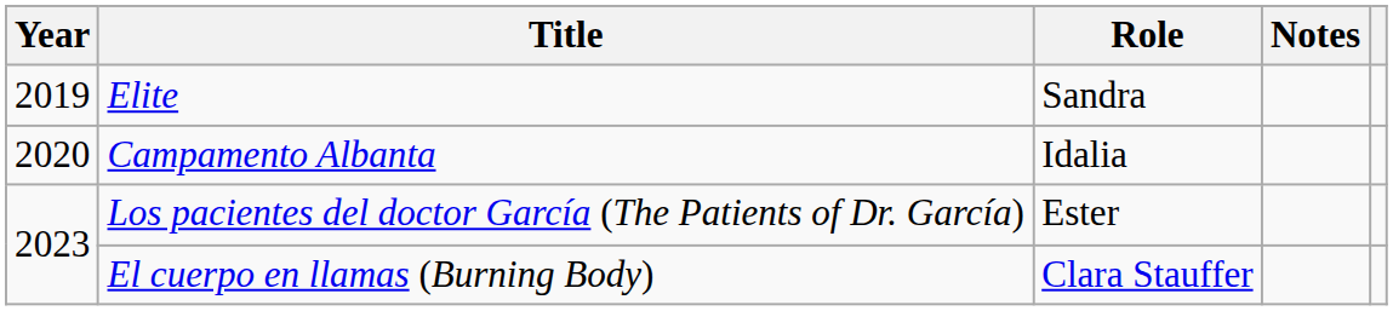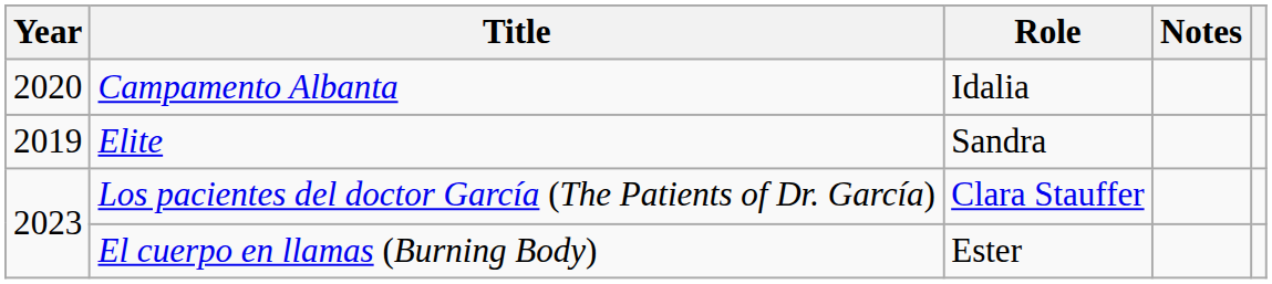rows swapped: Elite <-> Campamento Albanta
Los pacientes del doctor García (The Patients of Dr. García) | Role: Ester -> Clara Stauffer
El cuerpo en llamas (Burning Body) | Role: Clara Stauffer -> Ester
